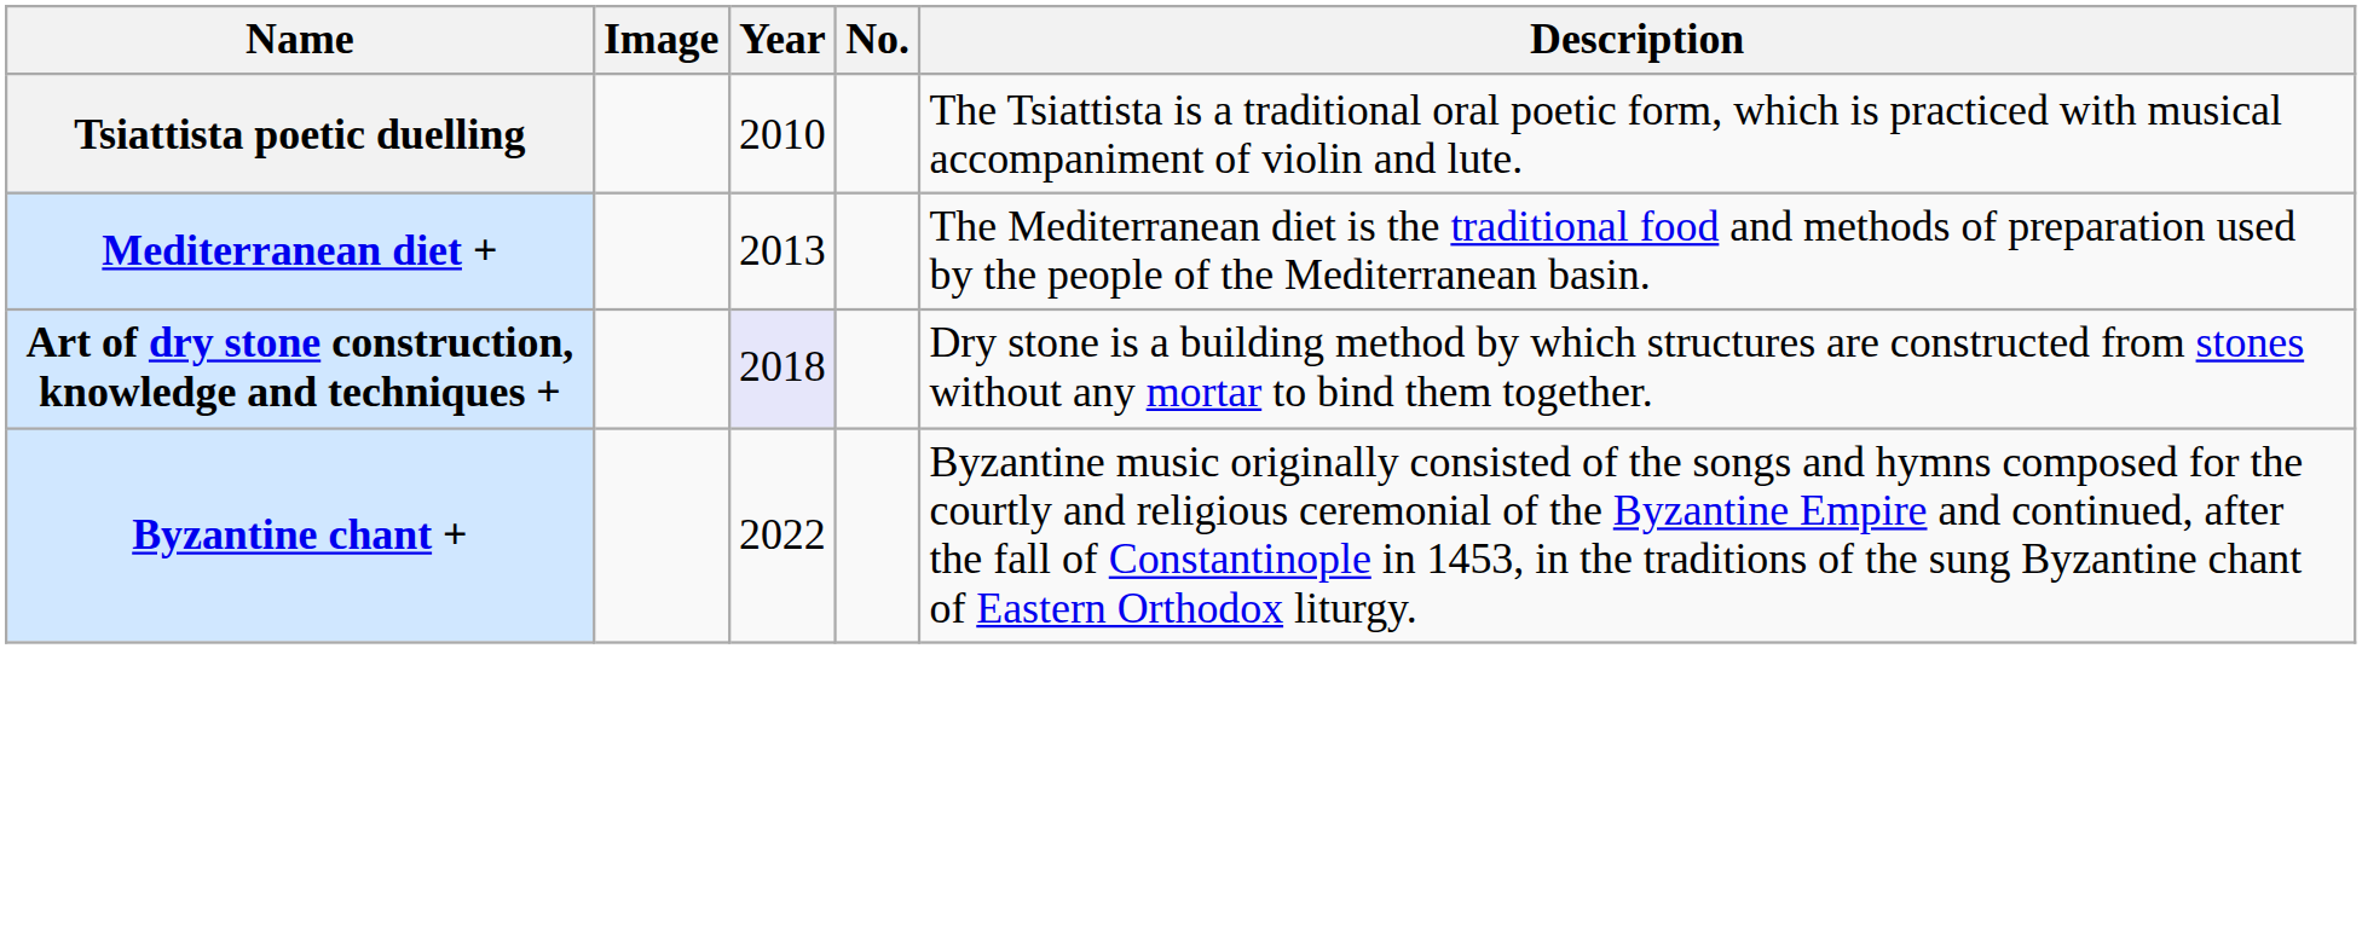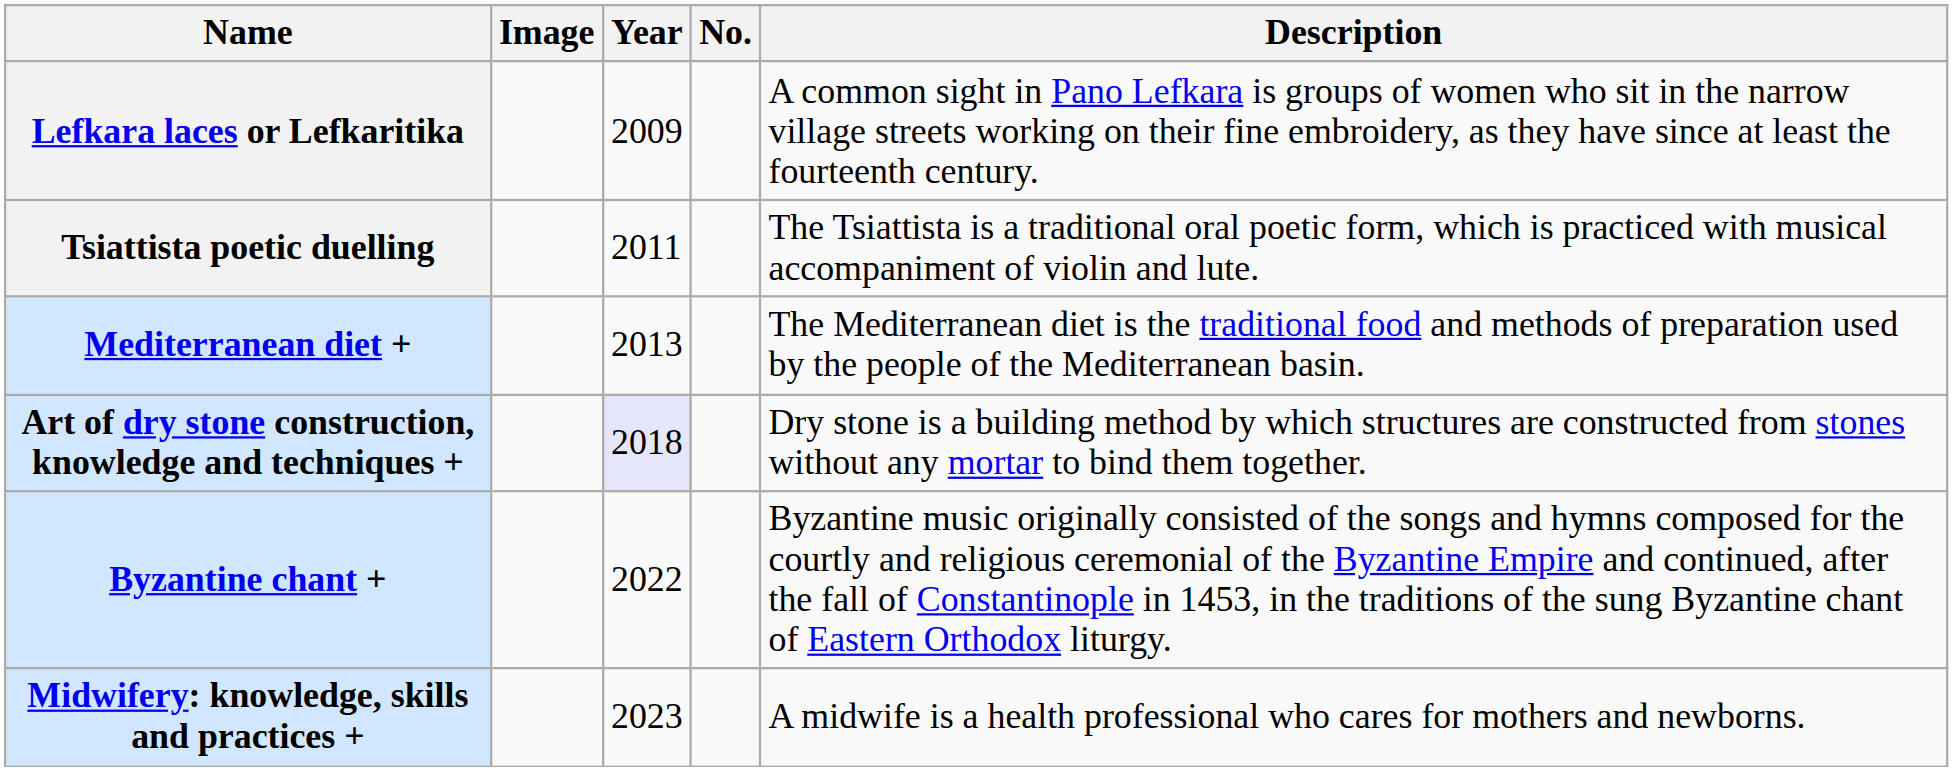+ row: Lefkara laces or Lefkaritika | 2009 | A common sight in Pano Lefkara is groups of women who sit in the narrow village streets working on their fine embroidery, as they have since at least the fourteenth century.
Tsiattista poetic duelling | Year: 2010 -> 2011
+ row: Midwifery: knowledge, skills and practices + | 2023 | A midwife is a health professional who cares for mothers and newborns.
